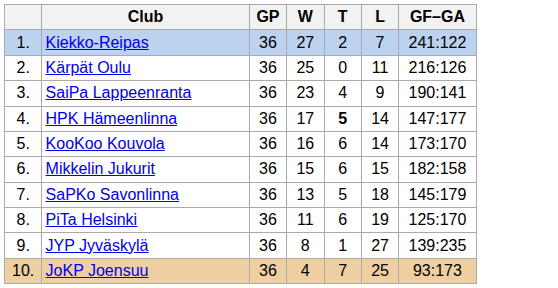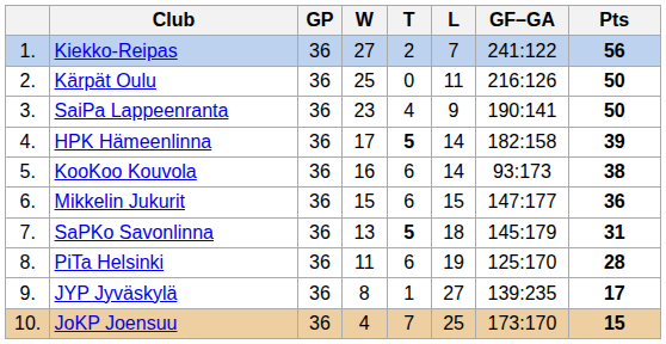+ column: Pts | 56 | 50 | 50 | 39 | 38 | 36 | 31 | 28 | 17 | 15
HPK Hämeenlinna | GF–GA: 147:177 -> 182:158
KooKoo Kouvola | GF–GA: 173:170 -> 93:173
Mikkelin Jukurit | GF–GA: 182:158 -> 147:177
SaPKo Savonlinna | T: normal -> bold
JoKP Joensuu | GF–GA: 93:173 -> 173:170
